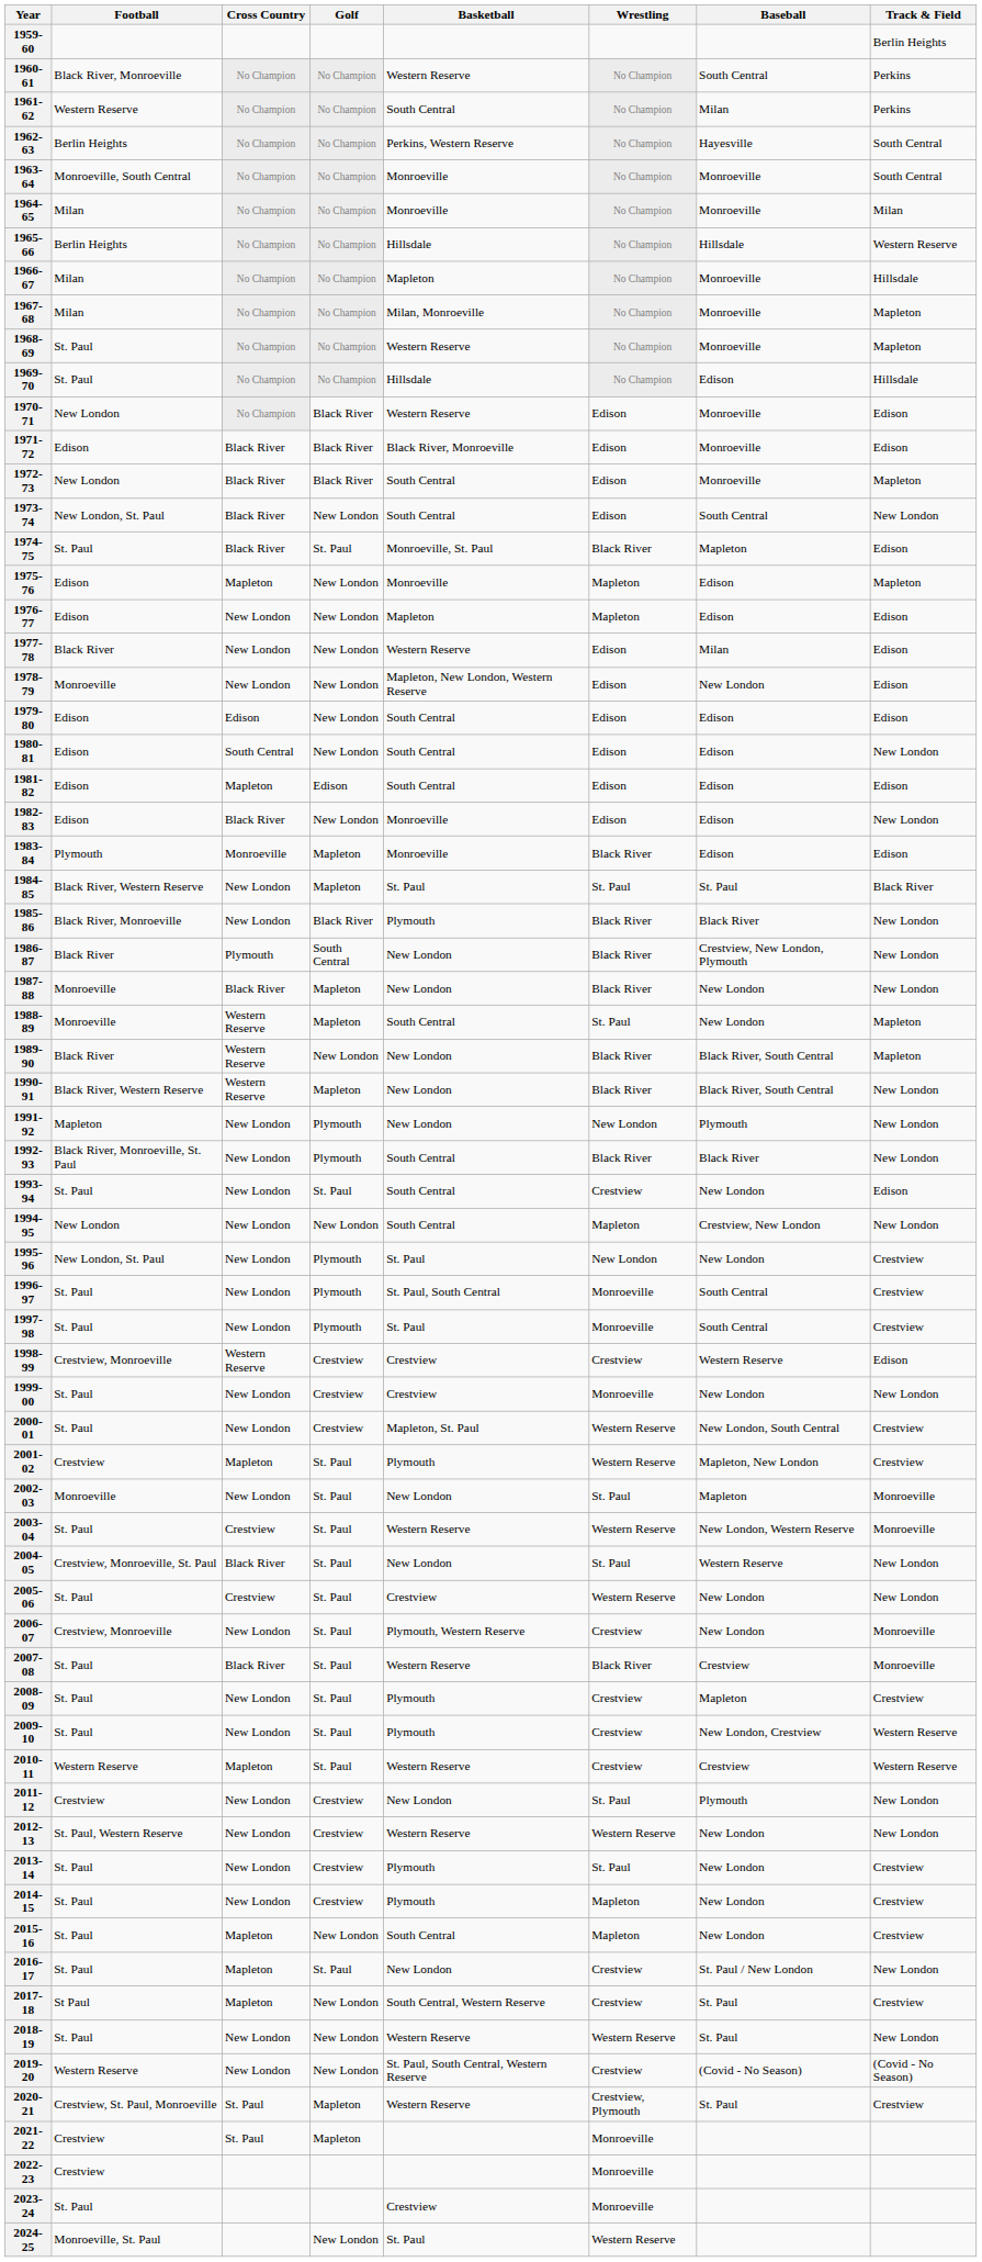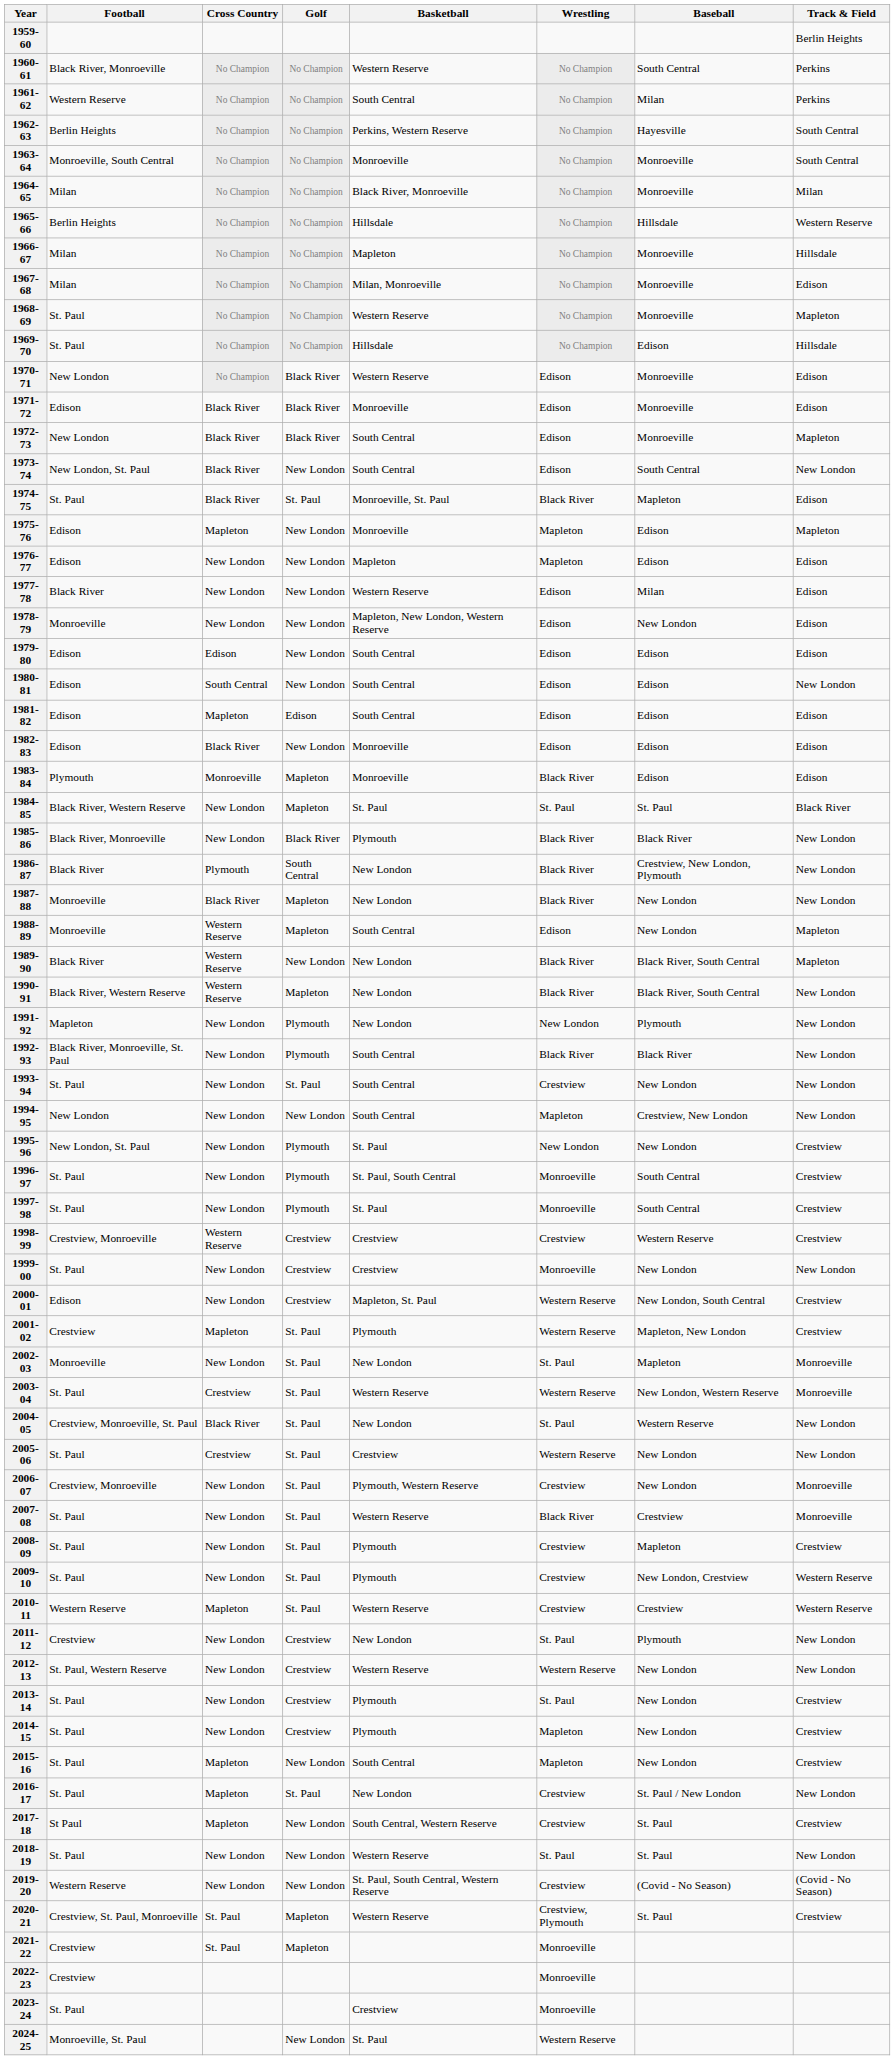1964-65 | Basketball: Monroeville -> Black River, Monroeville
1967-68 | Track & Field: Mapleton -> Edison
1971-72 | Basketball: Black River, Monroeville -> Monroeville
1982-83 | Track & Field: New London -> Edison
1988-89 | Wrestling: St. Paul -> Edison
1993-94 | Track & Field: Edison -> New London
1998-99 | Track & Field: Edison -> Crestview
2000-01 | Football: St. Paul -> Edison
2007-08 | Cross Country: Black River -> New London
2018-19 | Wrestling: Western Reserve -> St. Paul
